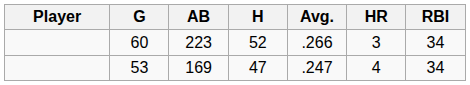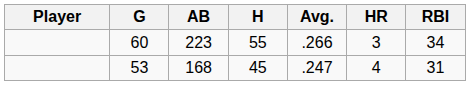60 | H: 52 -> 55
53 | AB: 169 -> 168
53 | H: 47 -> 45
53 | RBI: 34 -> 31
